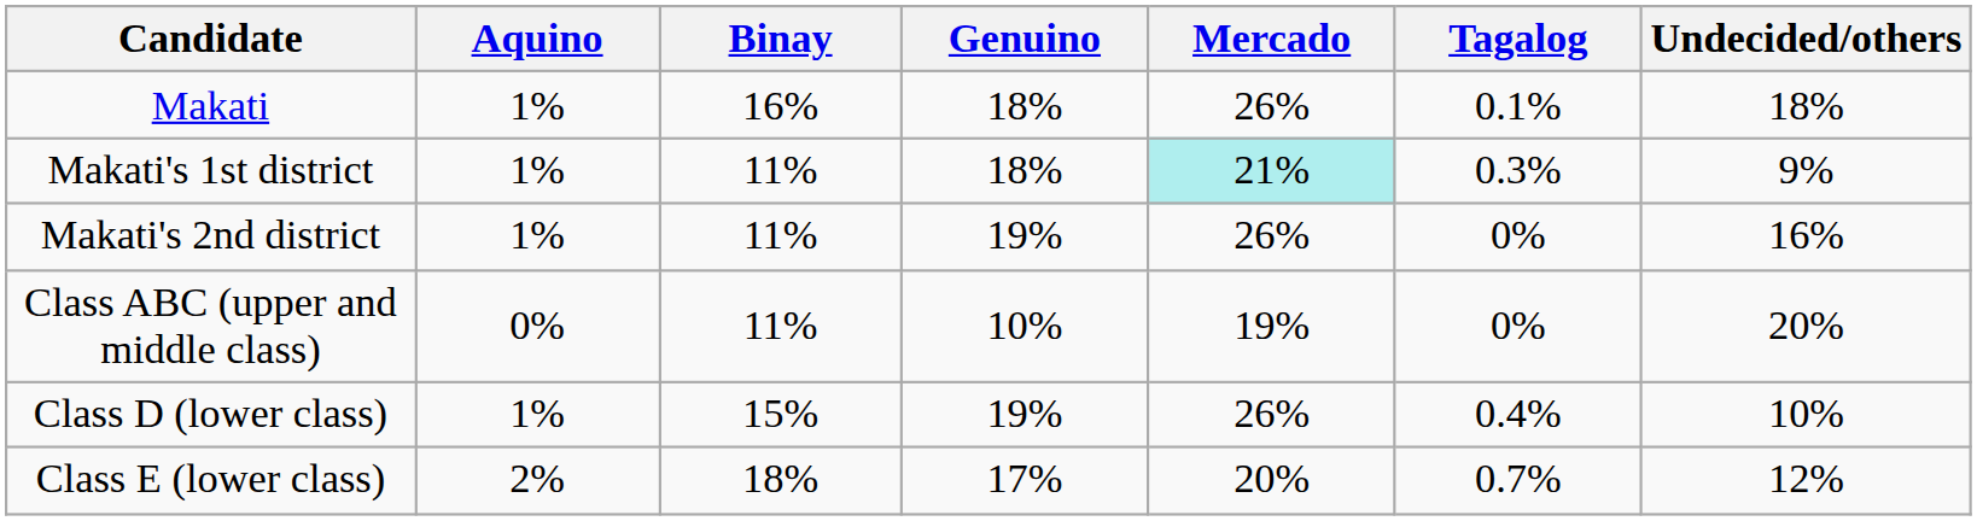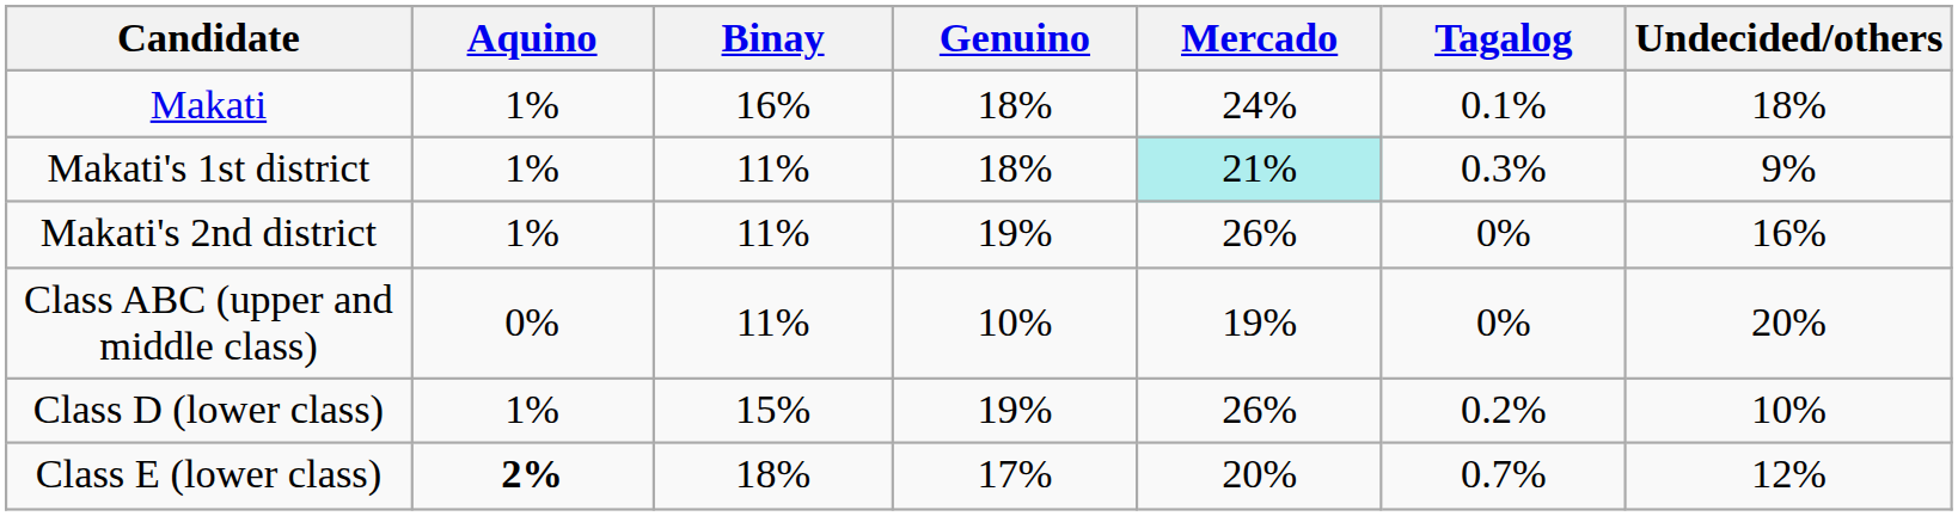Makati | Mercado: 26% -> 24%
Class D (lower class) | Tagalog: 0.4% -> 0.2%
Class E (lower class) | Aquino: normal -> bold
